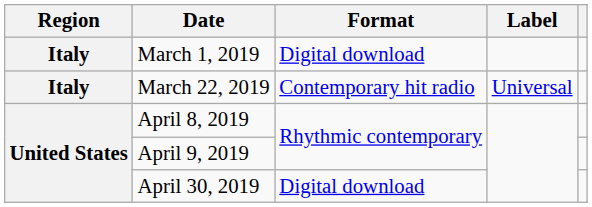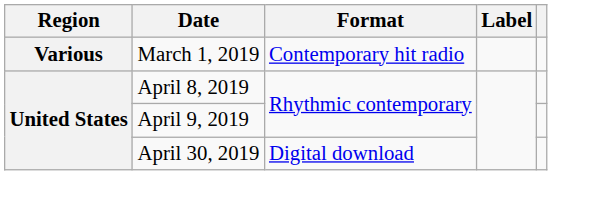March 1, 2019 | Region: Italy -> Various
March 1, 2019 | Format: Digital download -> Contemporary hit radio
- row: Italy | March 22, 2019 | Contemporary hit radio | Universal
